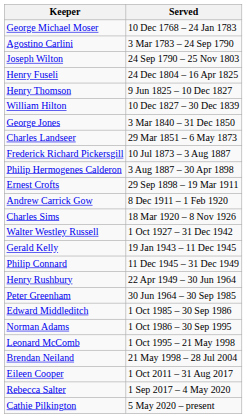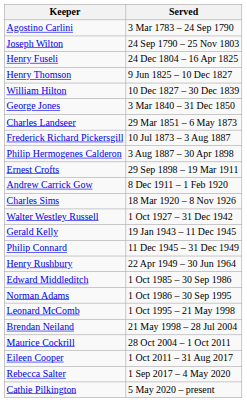- row: George Michael Moser | 10 Dec 1768 – 24 Jan 1783
- row: Peter Greenham | 30 Jun 1964 – 30 Sep 1985
+ row: Maurice Cockrill | 28 Oct 2004 – 1 Oct 2011
